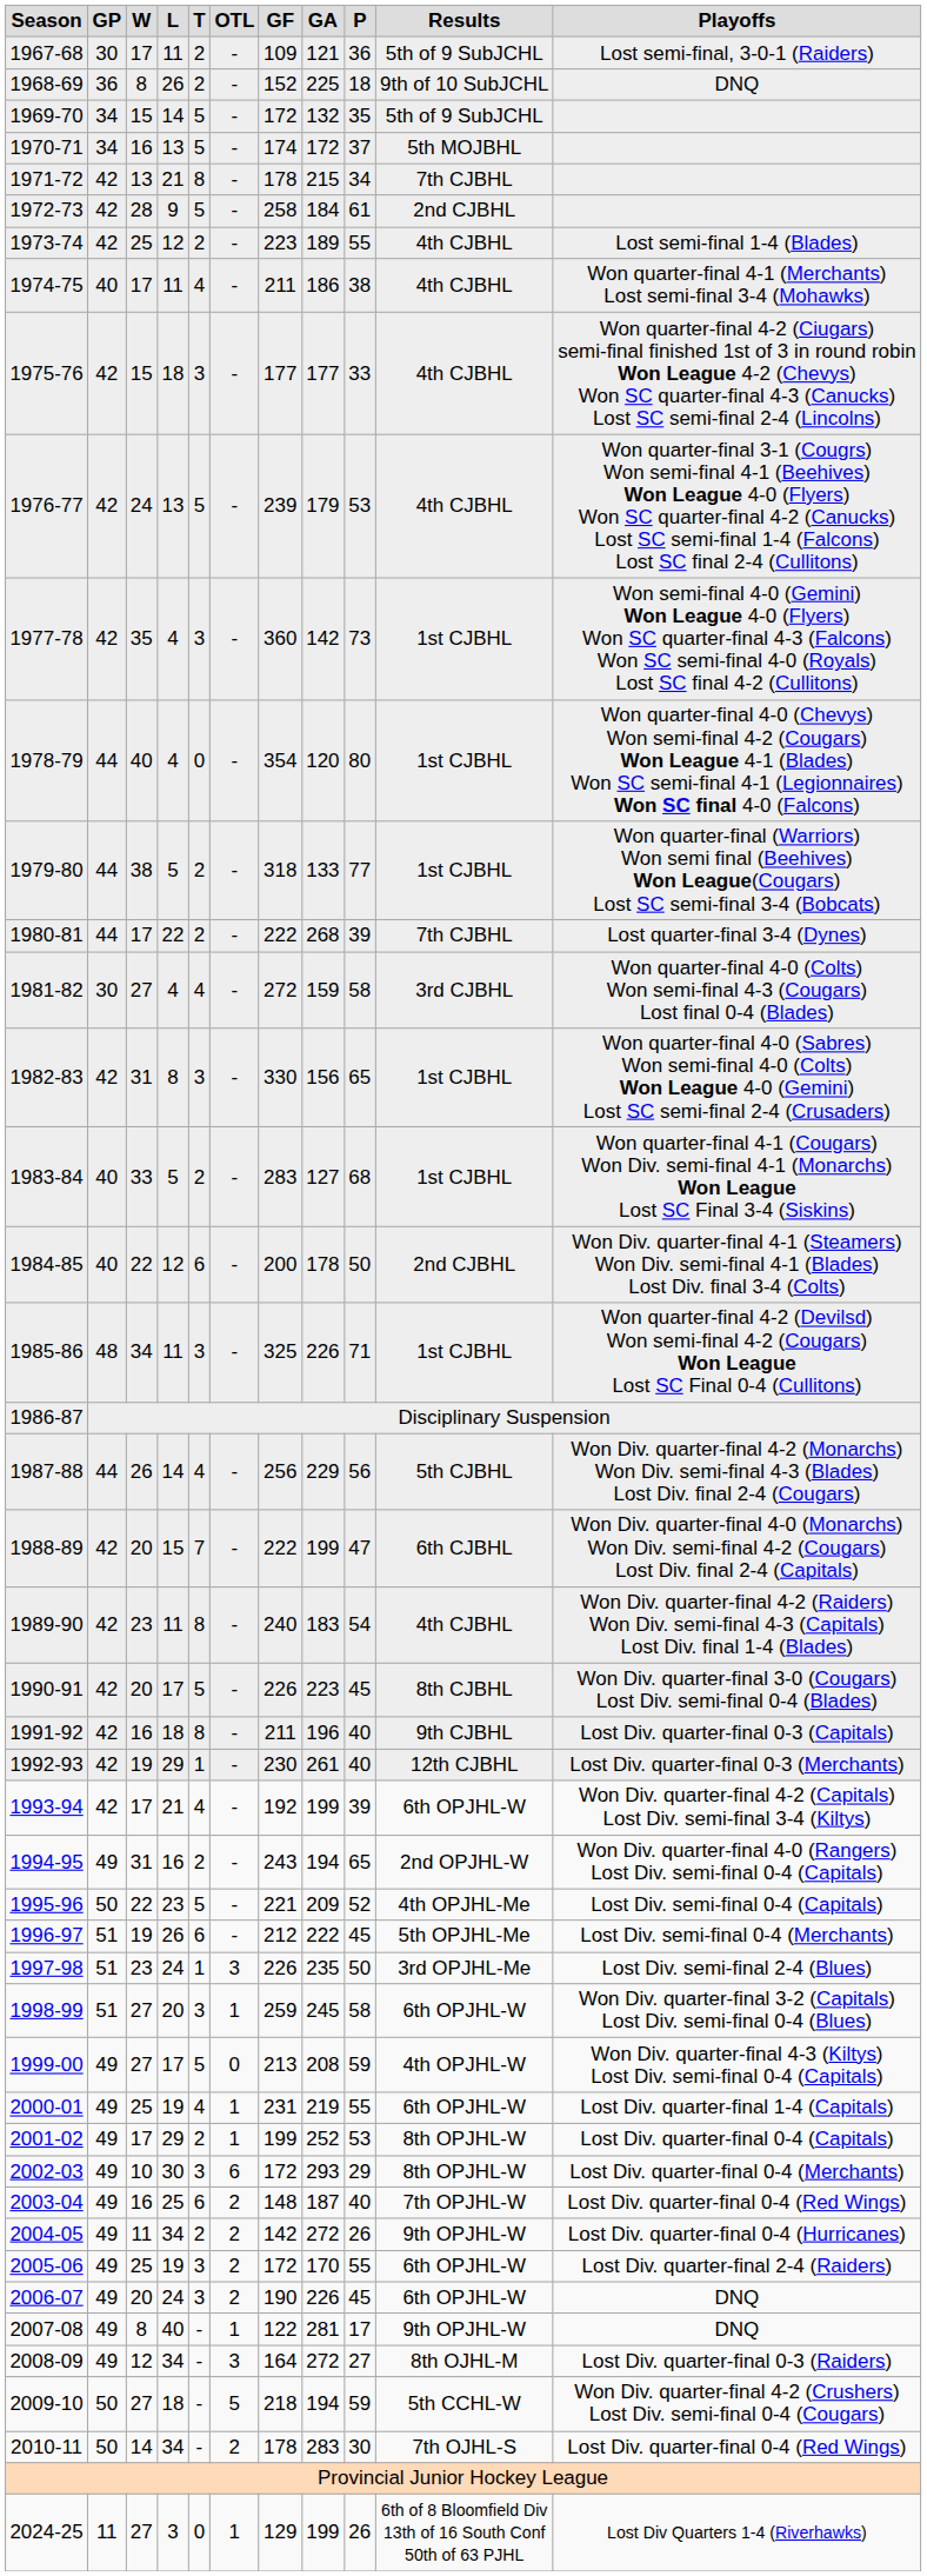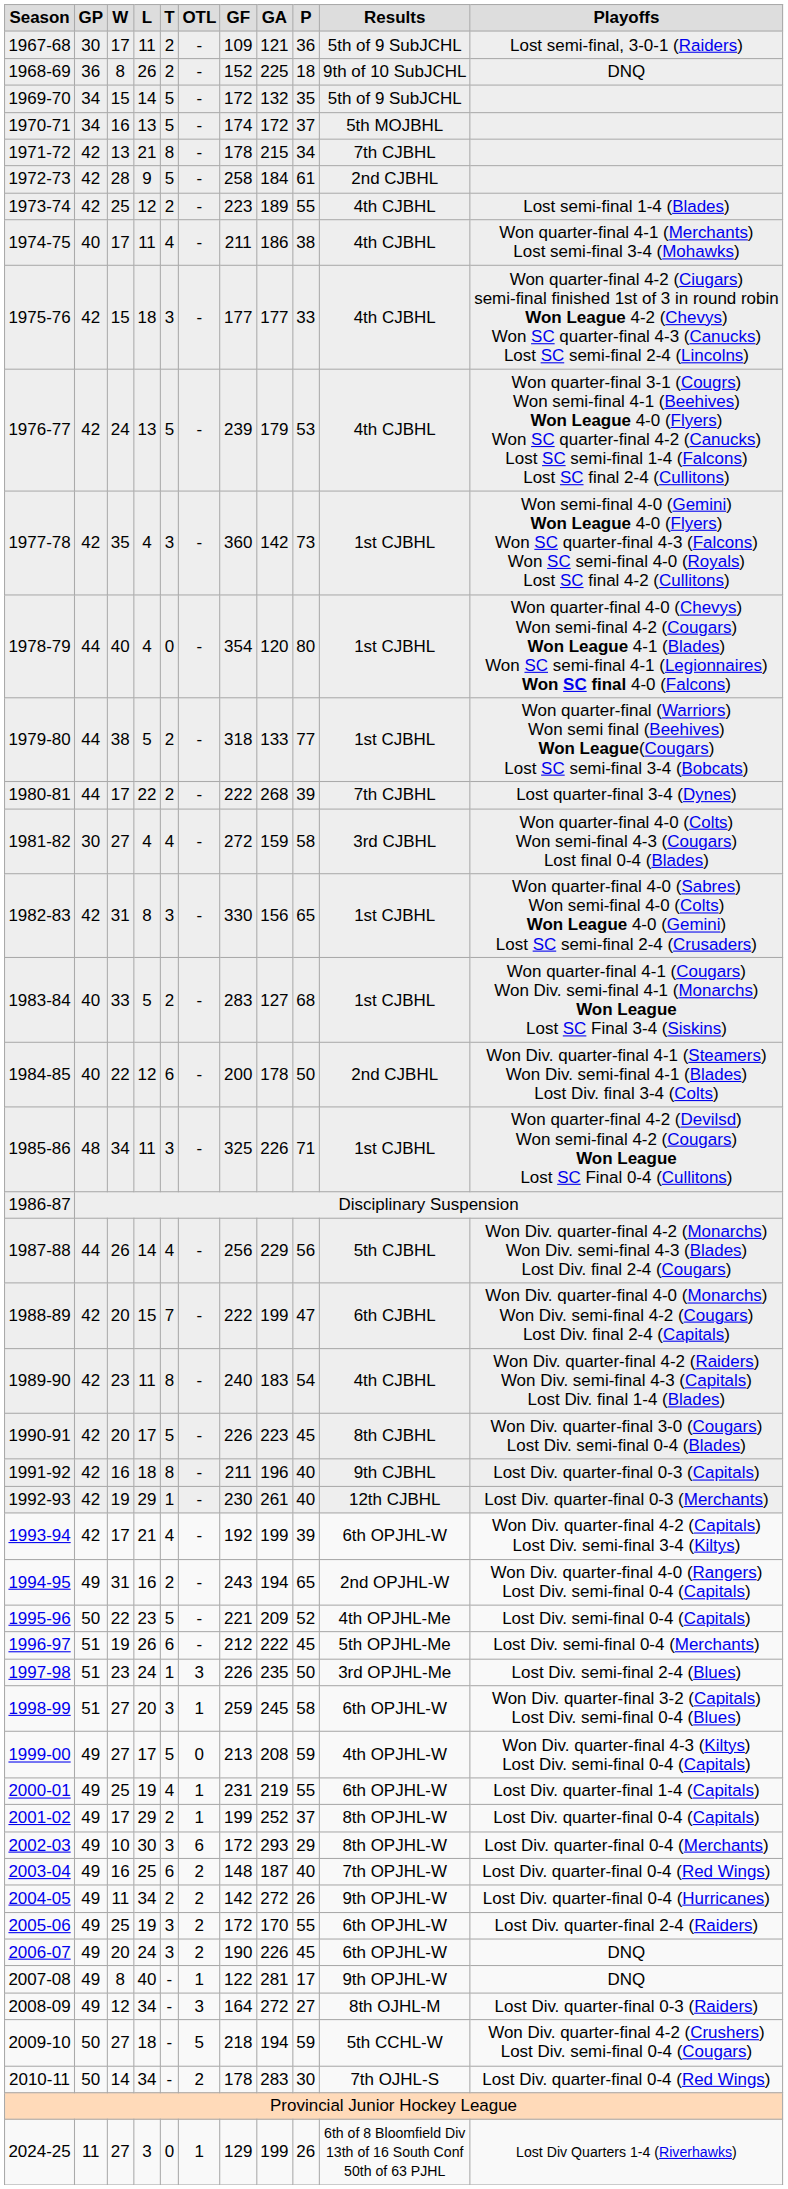2001-02 | P: 53 -> 37
